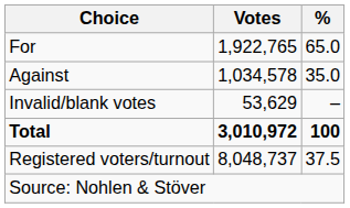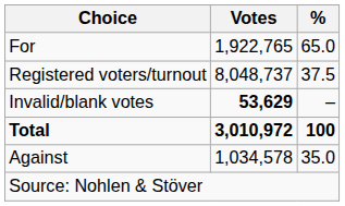rows swapped: Against <-> Registered voters/turnout
Invalid/blank votes | Votes: normal -> bold
